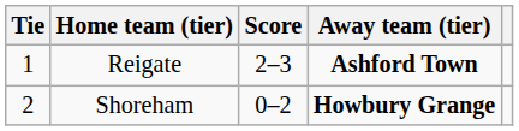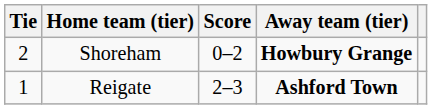rows swapped: Reigate <-> Shoreham
